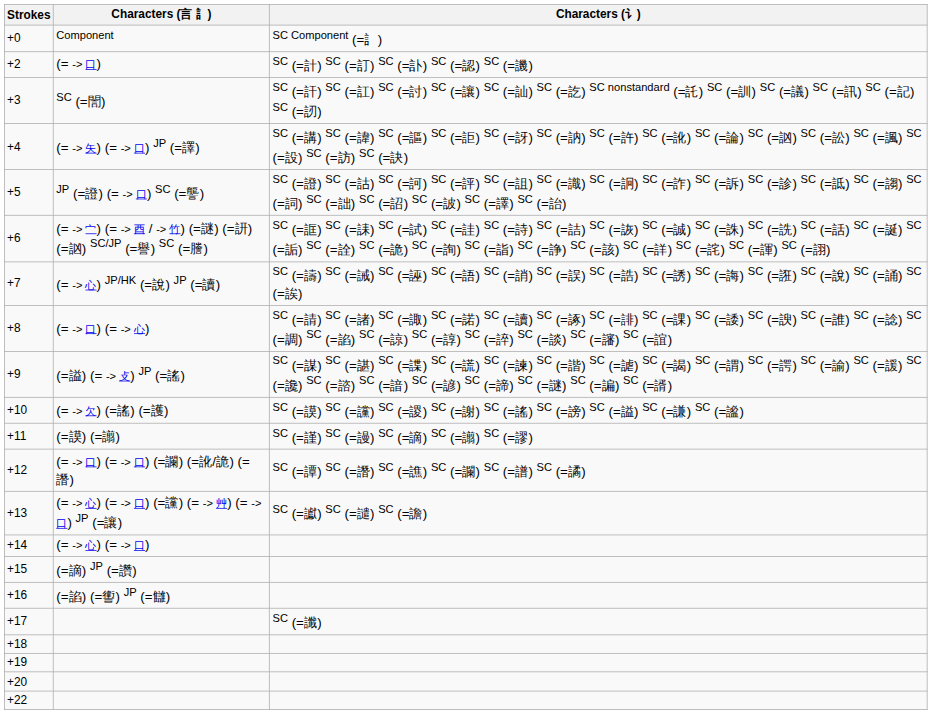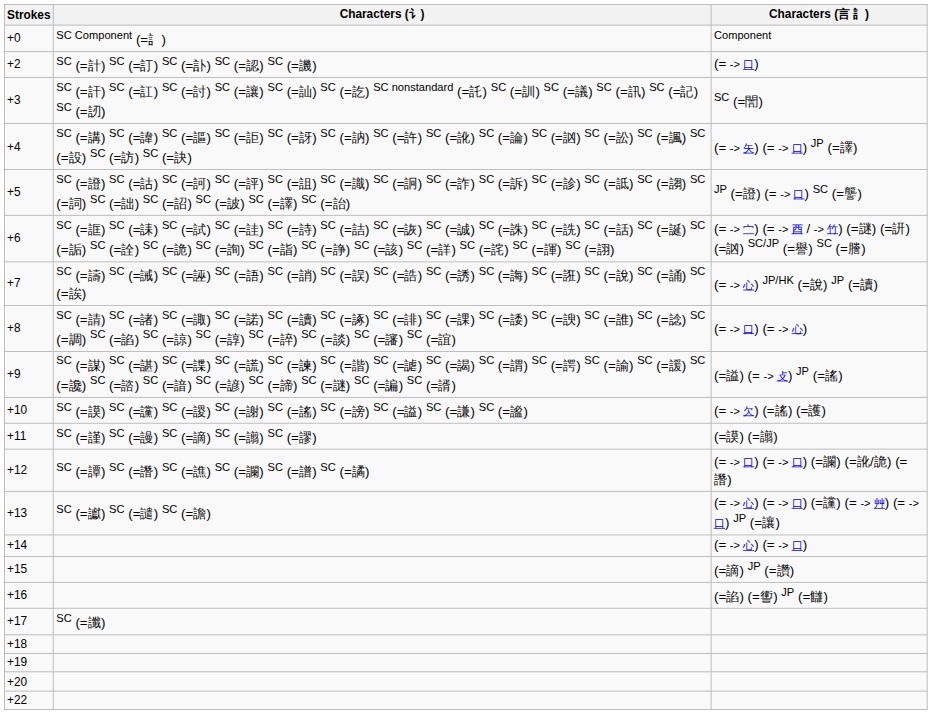columns swapped: Characters (言 訁) <-> Characters (讠)
